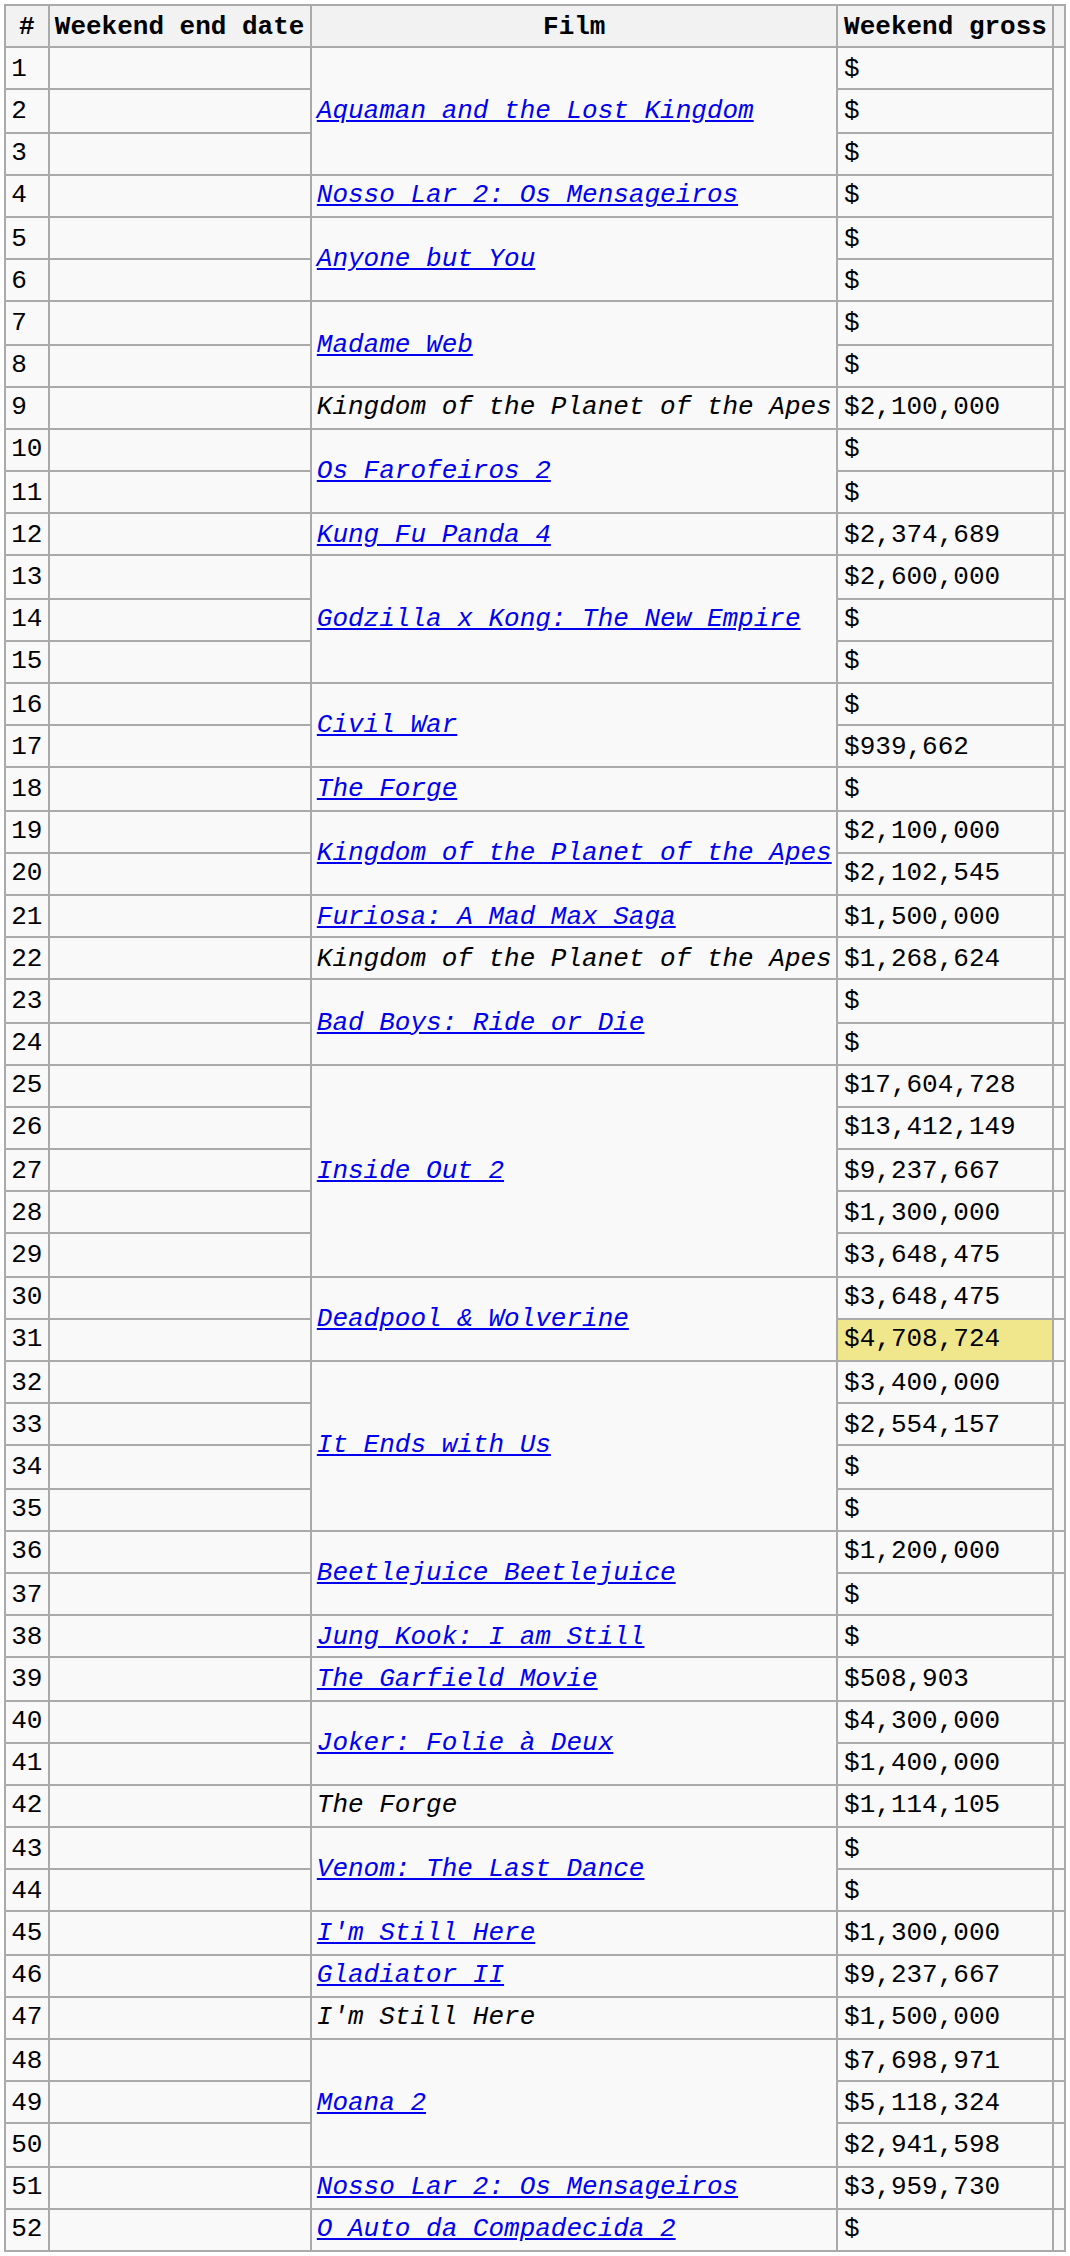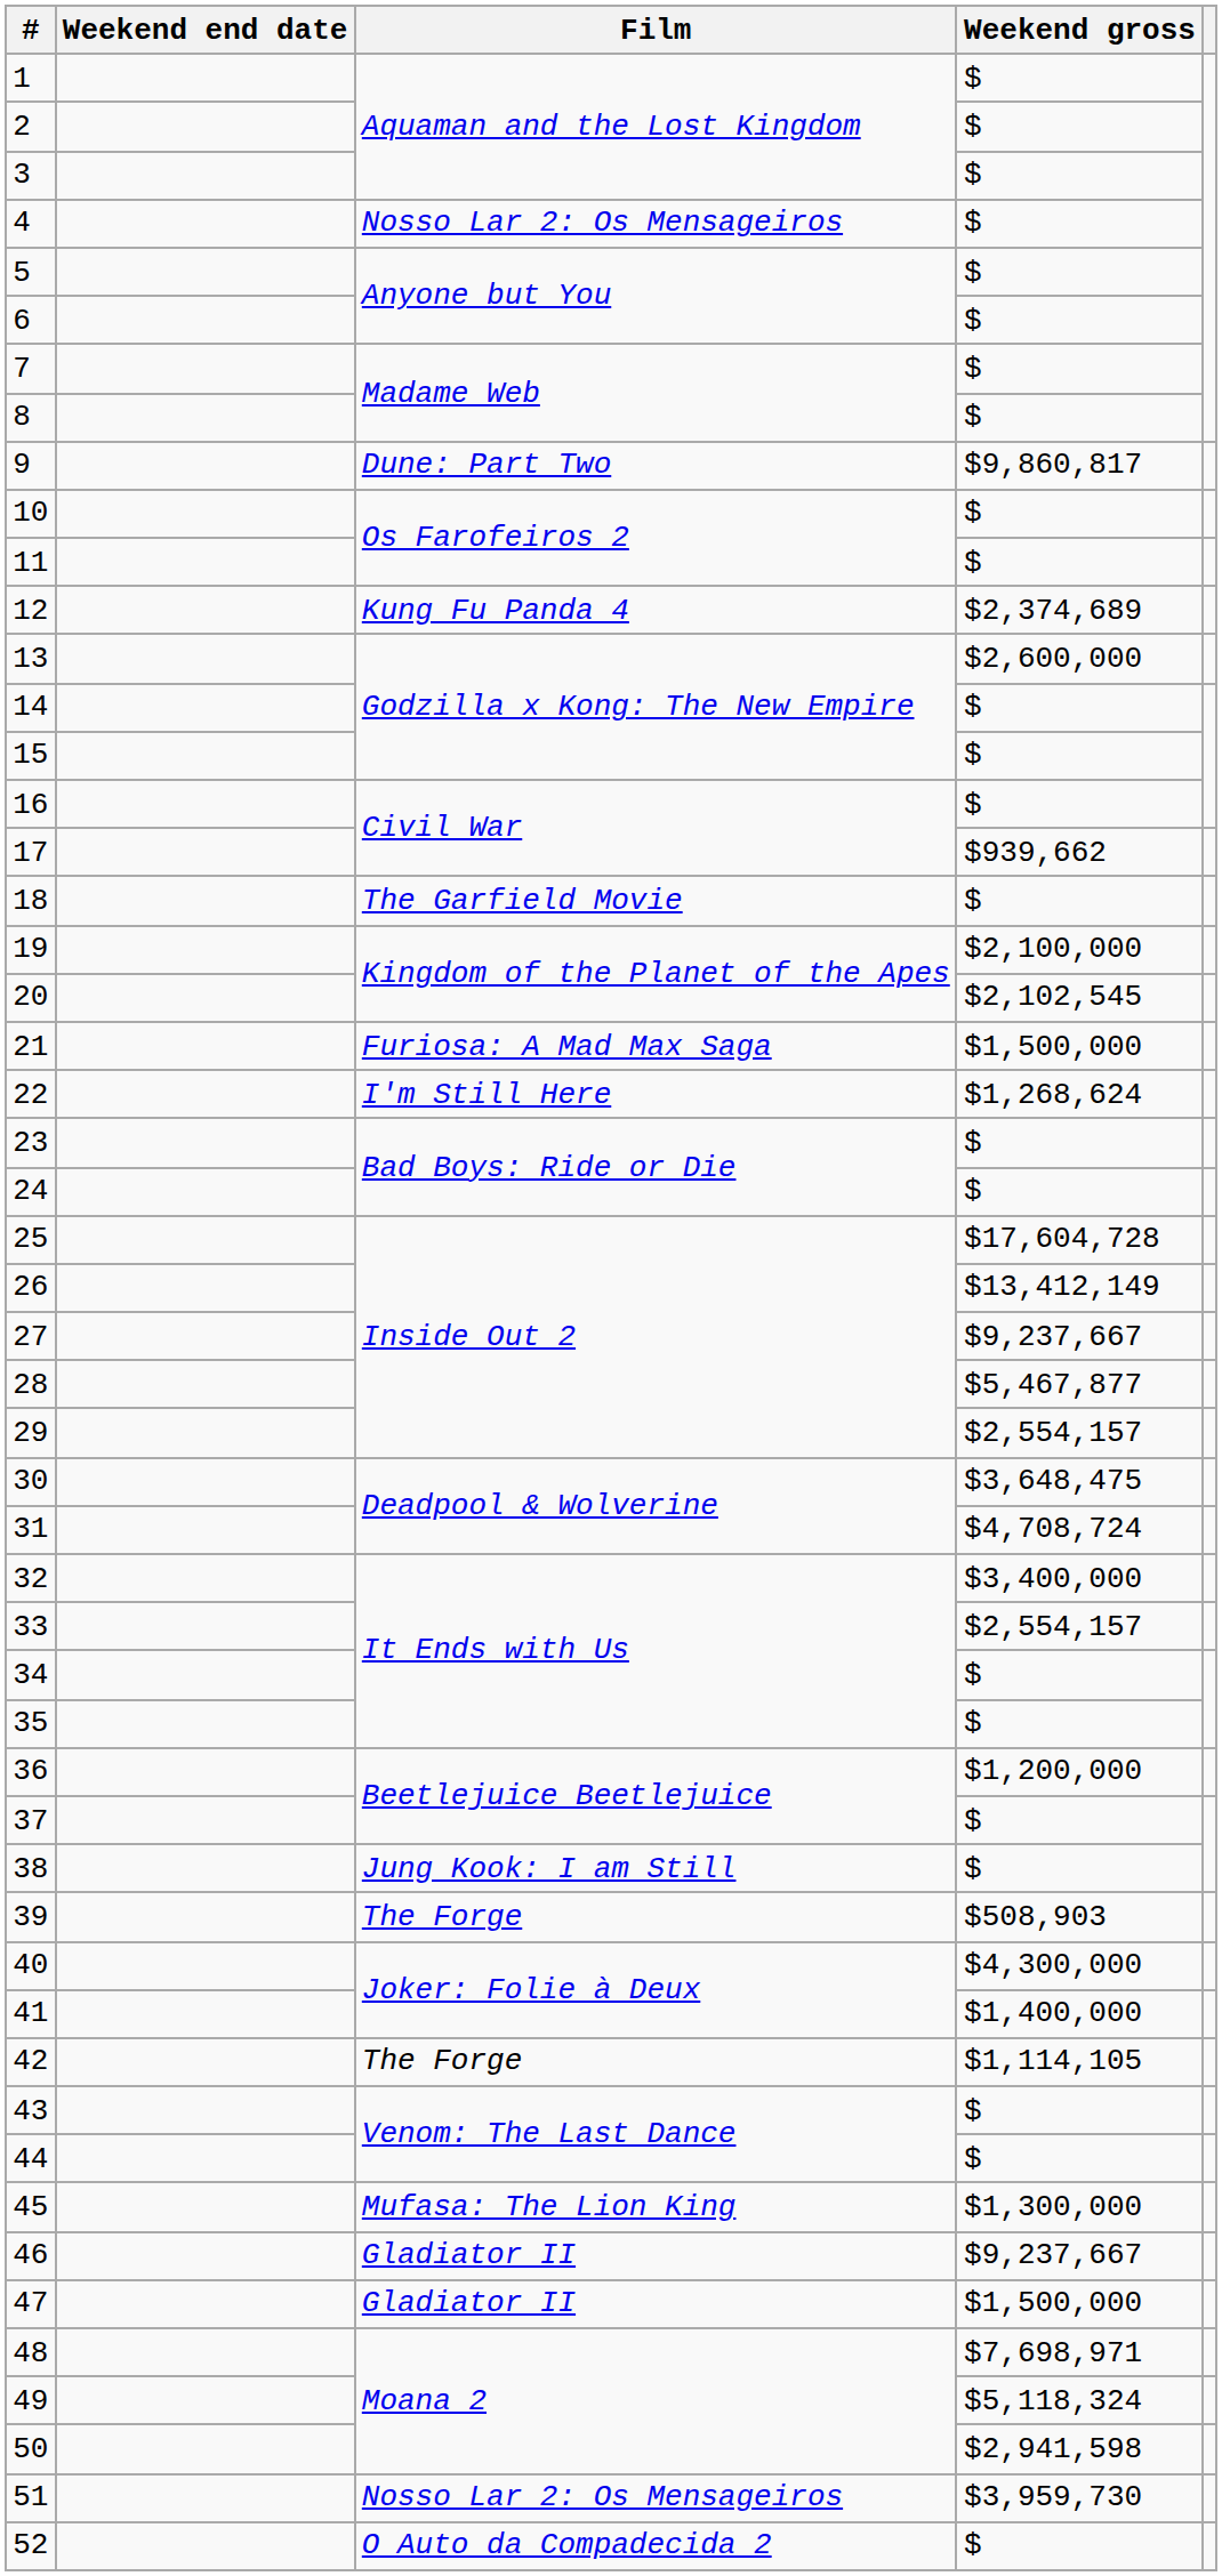9 | Film: Kingdom of the Planet of the Apes -> Dune: Part Two
9 | Weekend gross: $2,100,000 -> $9,860,817
18 | Film: The Forge -> The Garfield Movie
22 | Film: Kingdom of the Planet of the Apes -> I'm Still Here
28 | Weekend gross: $1,300,000 -> $5,467,877
29 | Weekend gross: $3,648,475 -> $2,554,157
31 | Weekend gross: khaki background -> no background
39 | Film: The Garfield Movie -> The Forge
45 | Film: I'm Still Here -> Mufasa: The Lion King
47 | Film: I'm Still Here -> Gladiator II
